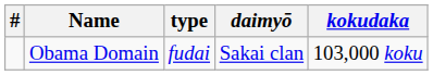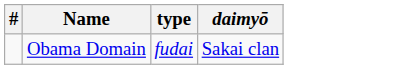- column: kokudaka | 103,000 koku
